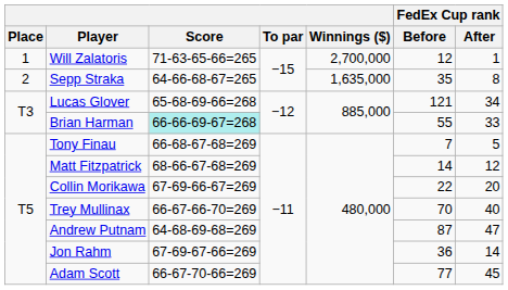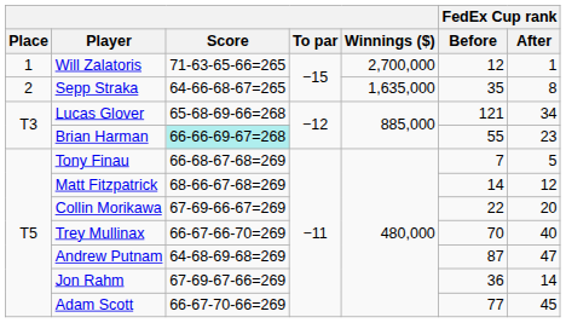Brian Harman | FedEx Cup rank / After: 33 -> 23
